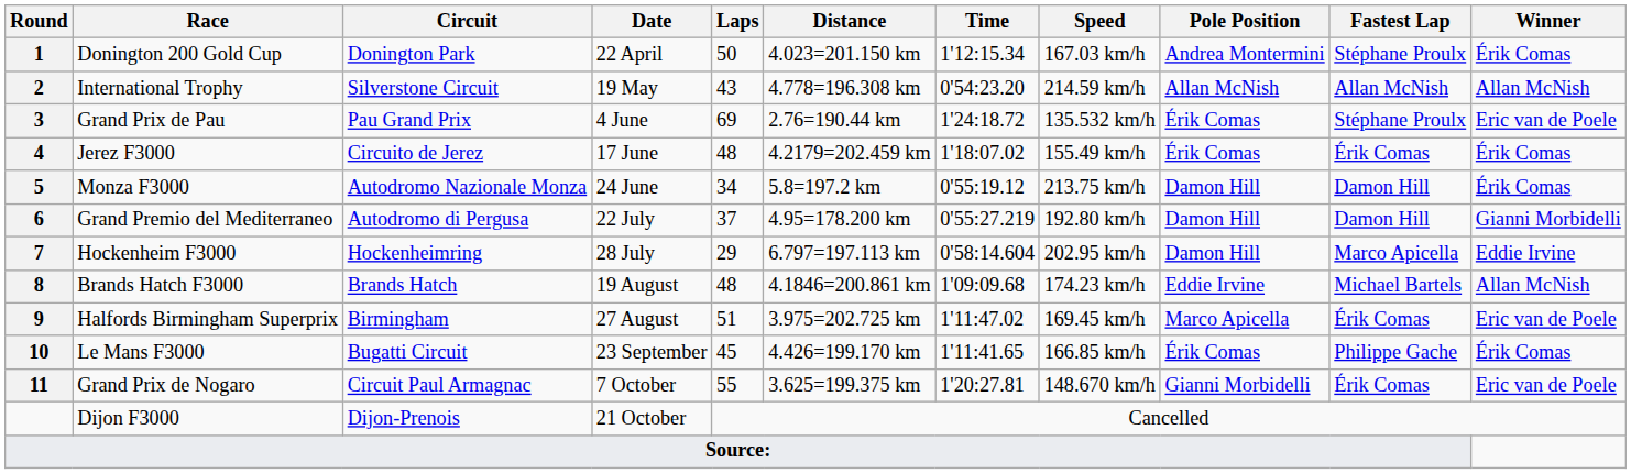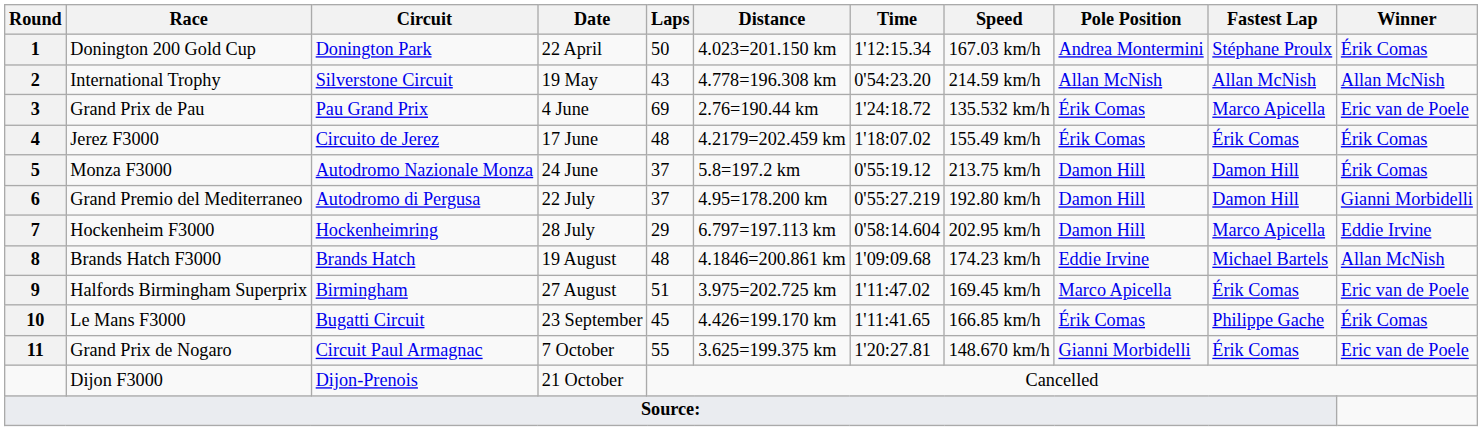Grand Prix de Pau | Fastest Lap: Stéphane Proulx -> Marco Apicella
Monza F3000 | Laps: 34 -> 37
